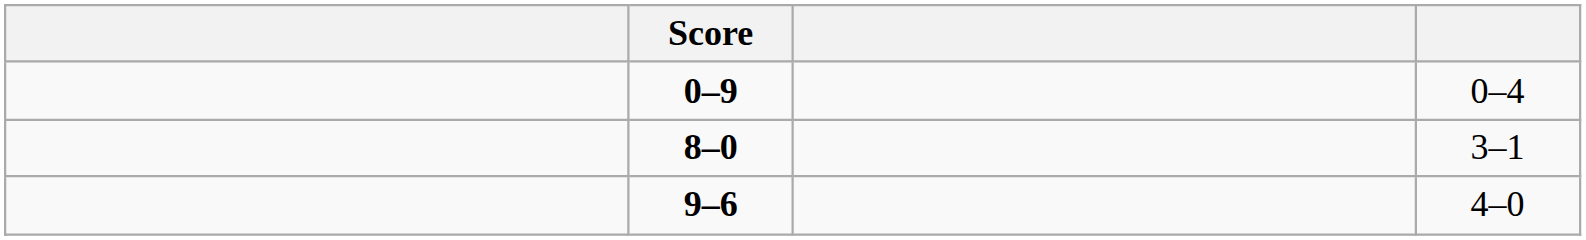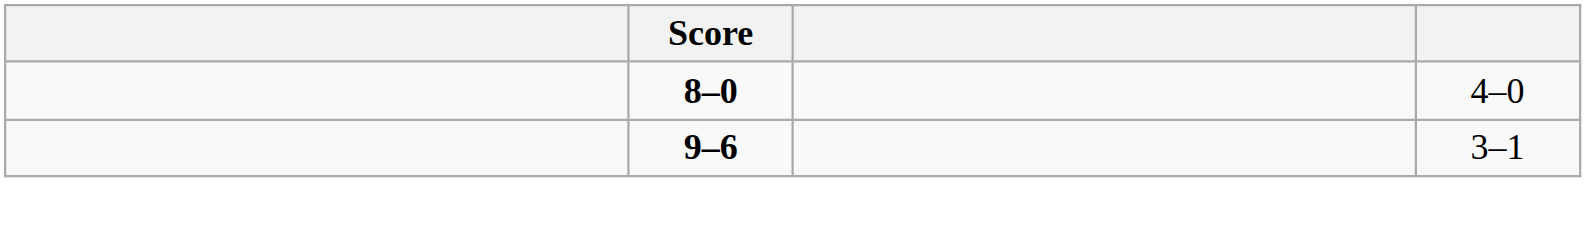- row: 0–9 | 0–4
8–0 | column 4: 3–1 -> 4–0
9–6 | column 4: 4–0 -> 3–1
